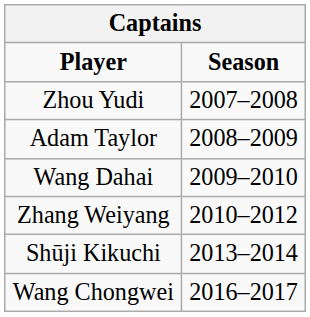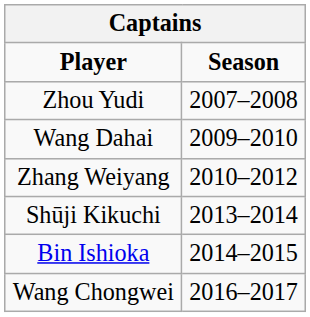- row: Adam Taylor | 2008–2009
+ row: Bin Ishioka | 2014–2015
